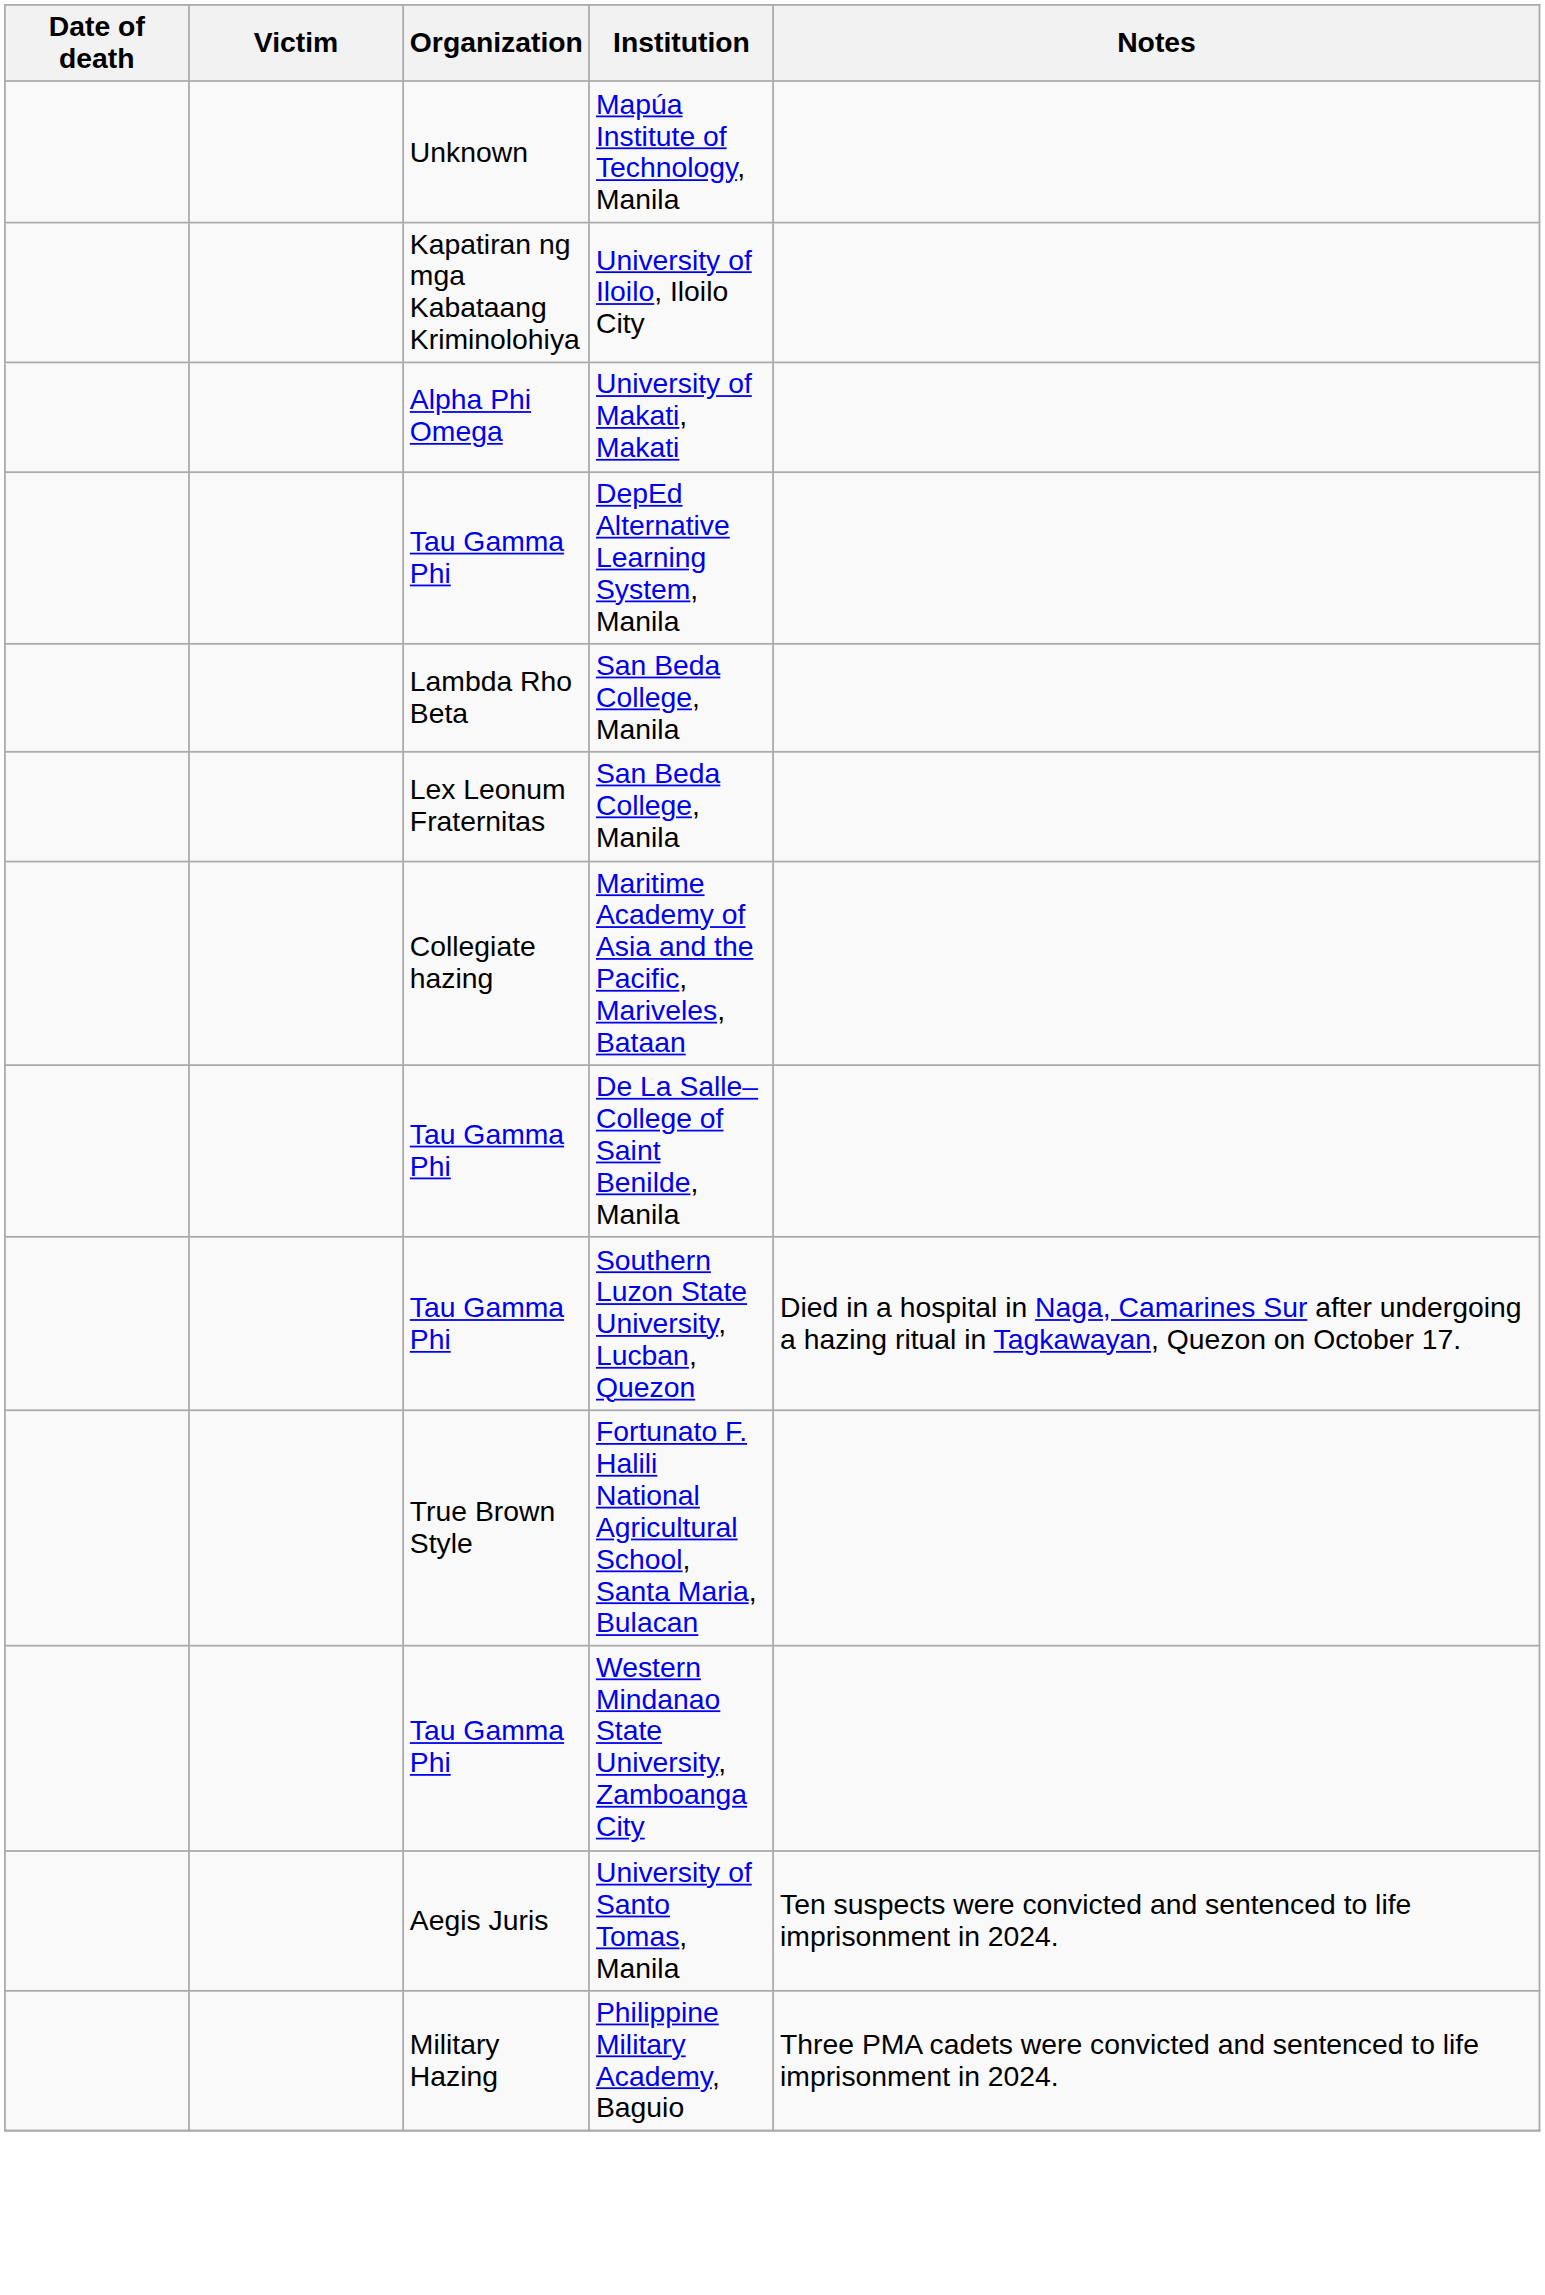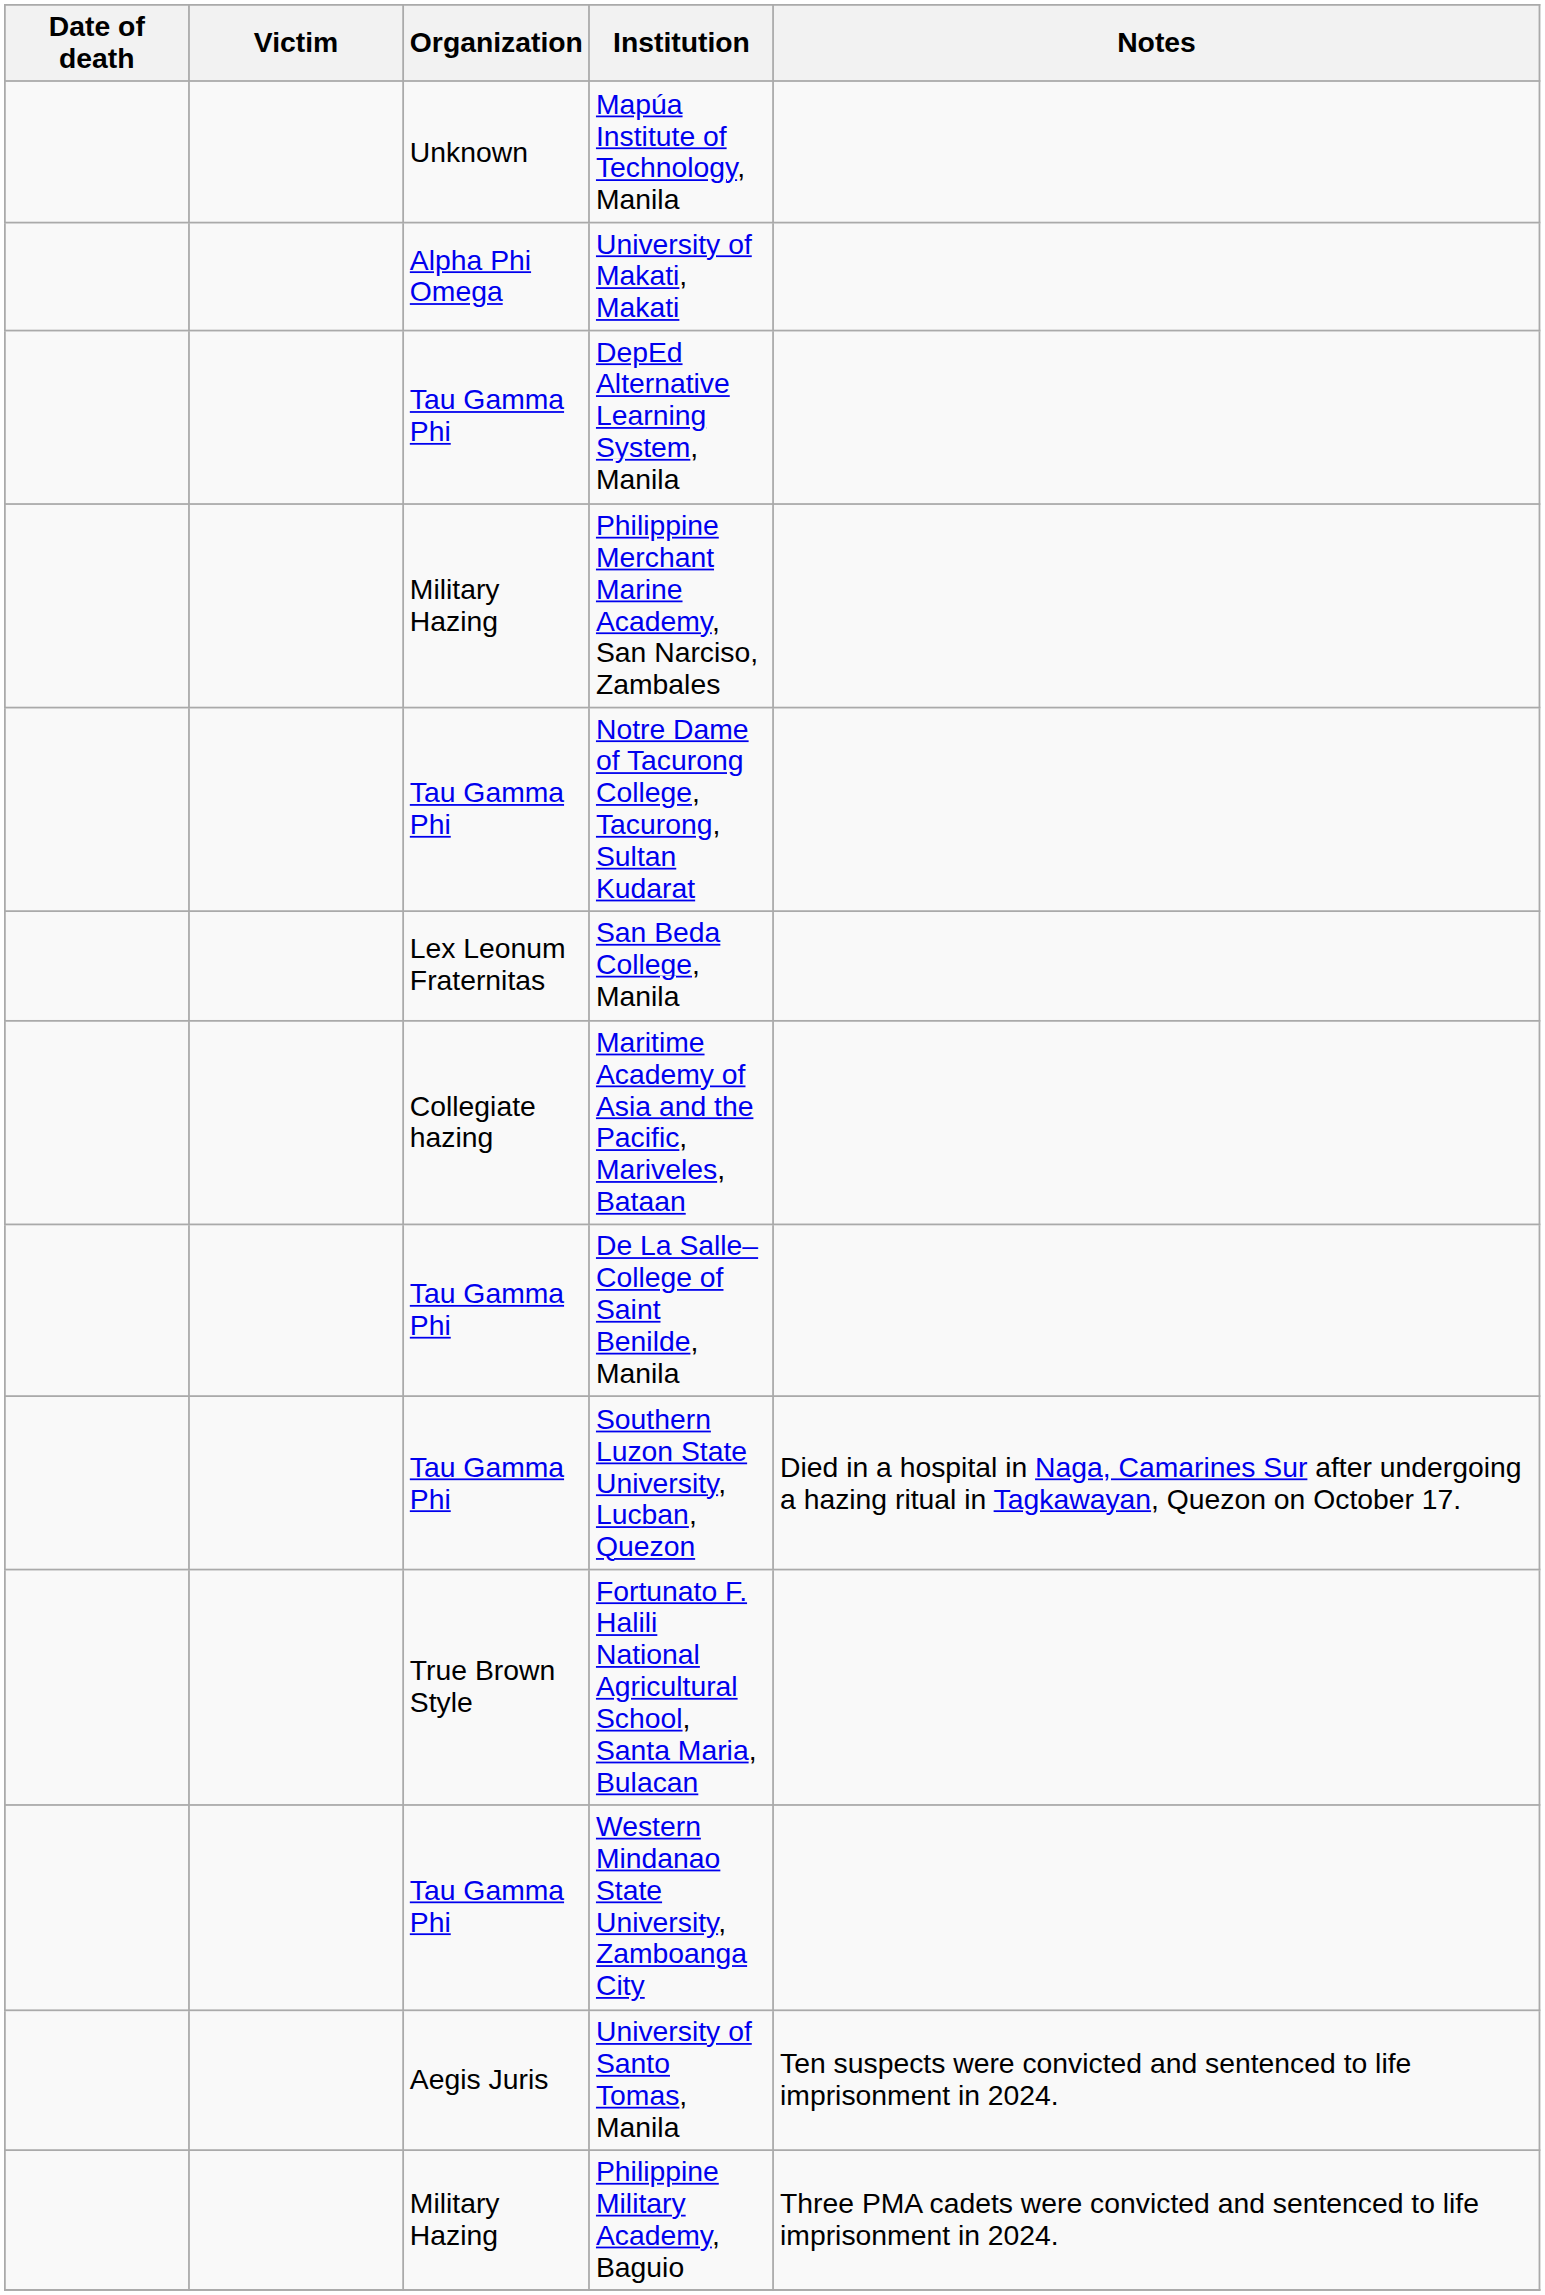- row: Kapatiran ng mga Kabataang Kriminolohiya | University of Iloilo, Iloilo City
+ row: Military Hazing | Philippine Merchant Marine Academy, San Narciso, Zambales
+ row: Tau Gamma Phi | Notre Dame of Tacurong College, Tacurong, Sultan Kudarat
- row: Lambda Rho Beta | San Beda College, Manila
